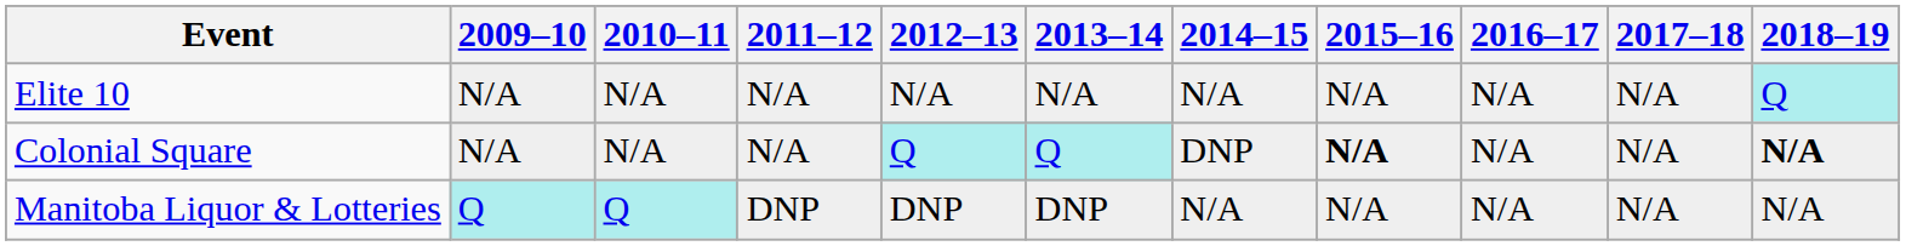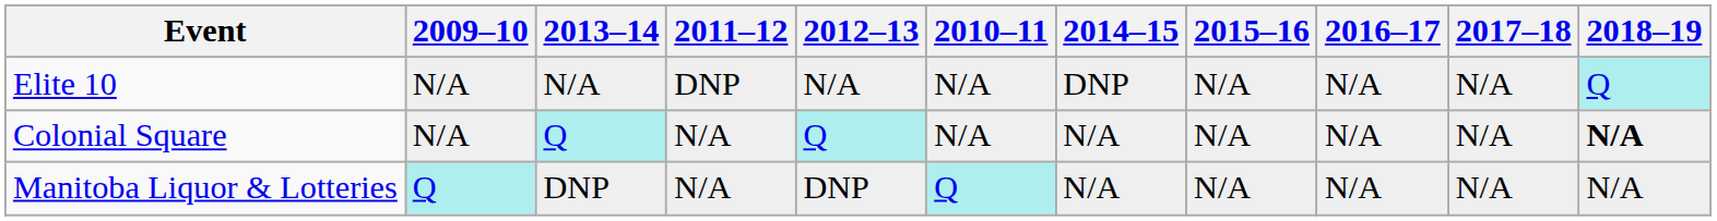columns swapped: 2010–11 <-> 2013–14
Elite 10 | 2011–12: N/A -> DNP
Elite 10 | 2014–15: N/A -> DNP
Colonial Square | 2014–15: DNP -> N/A
Colonial Square | 2015–16: bold -> normal
Manitoba Liquor & Lotteries | 2011–12: DNP -> N/A
